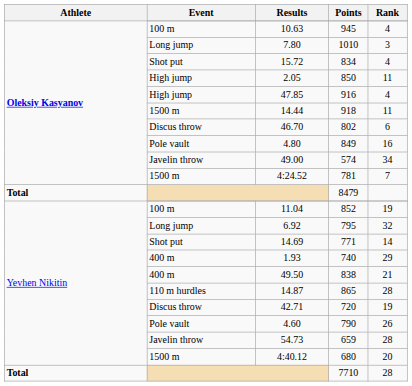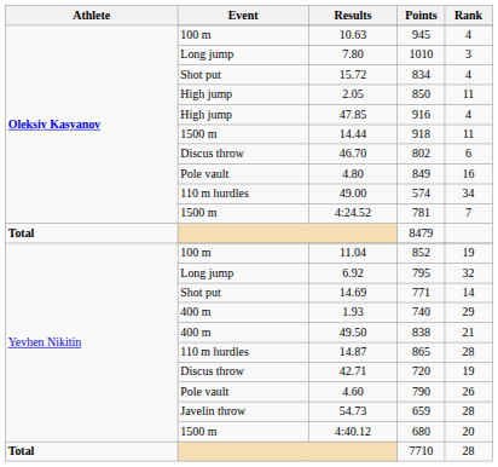574 | Event: Javelin throw -> 110 m hurdles
